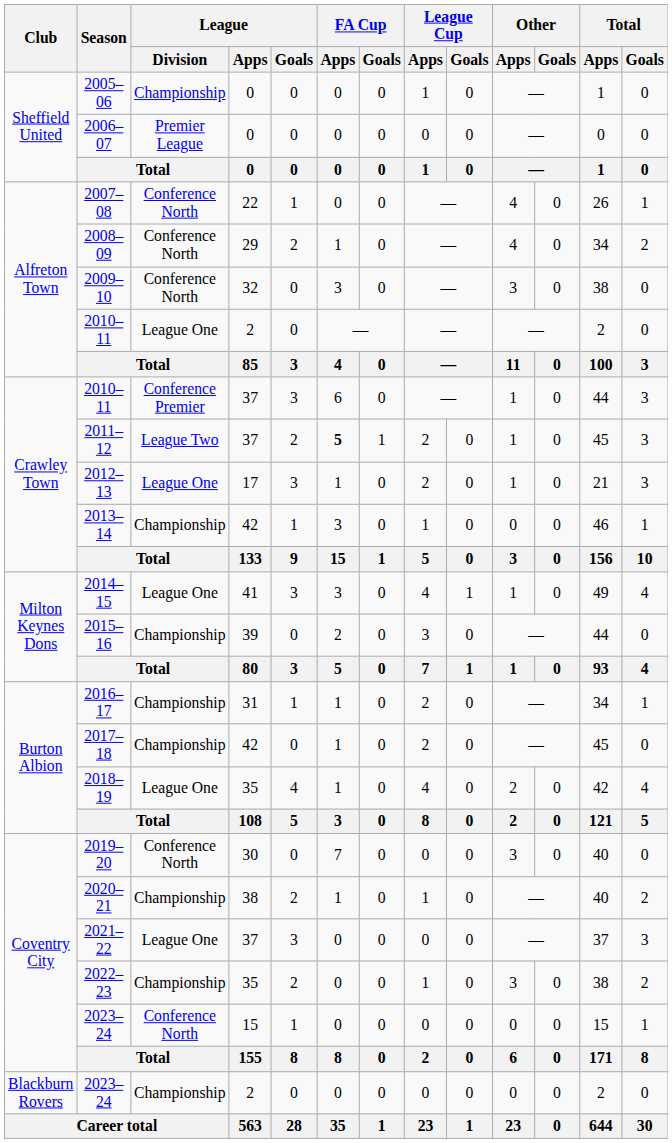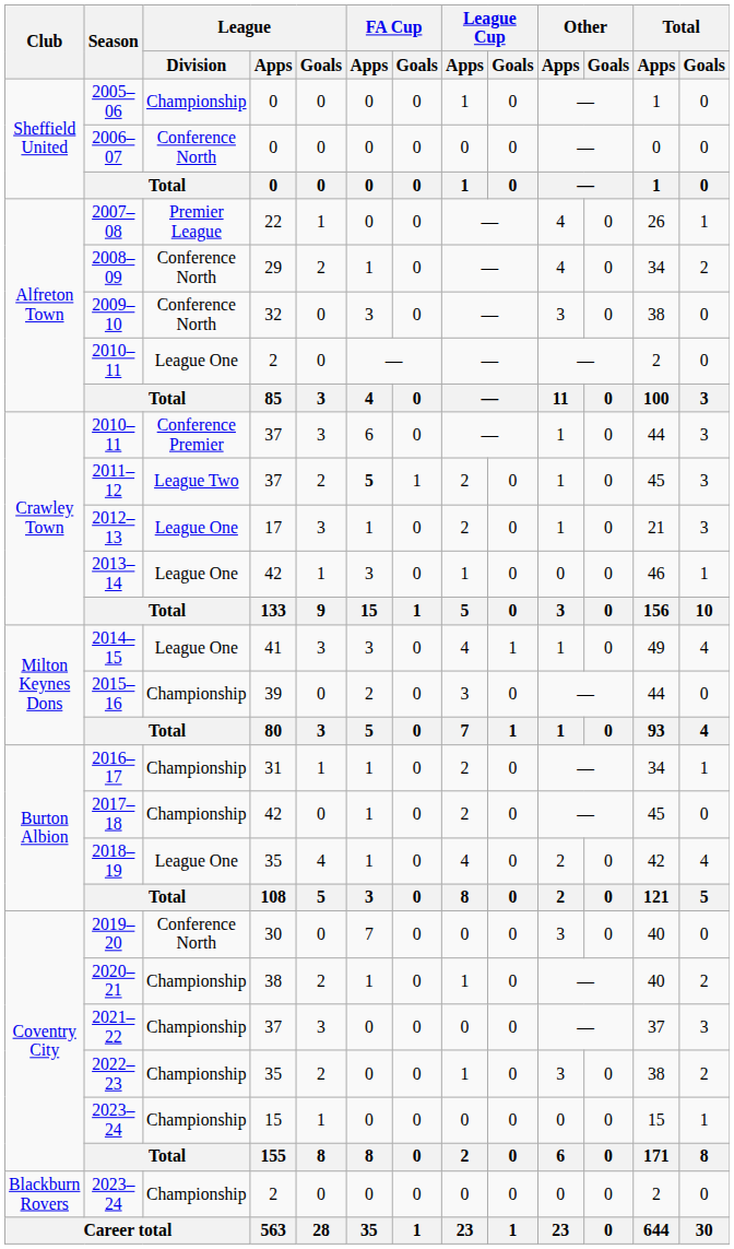2006–07 | League / Division: Premier League -> Conference North
2007–08 | League / Division: Conference North -> Premier League
2013–14 | League / Division: Championship -> League One
2021–22 | League / Division: League One -> Championship
2023–24 / 15 | League / Division: Conference North -> Championship
